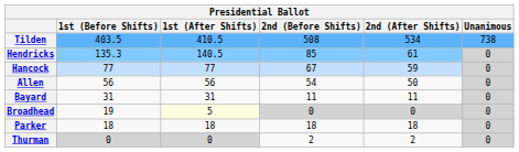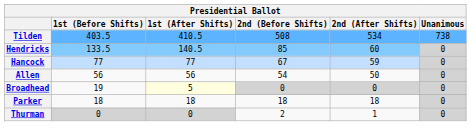Hendricks | 1st (Before Shifts): 135.3 -> 133.5
Hendricks | 2nd (After Shifts): 61 -> 60
- row: Bayard | 31 | 31 | 11 | 11 | 0
Thurman | 2nd (After Shifts): 2 -> 1
